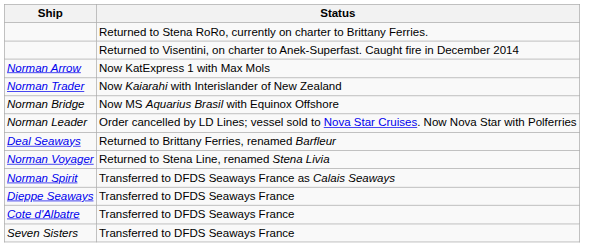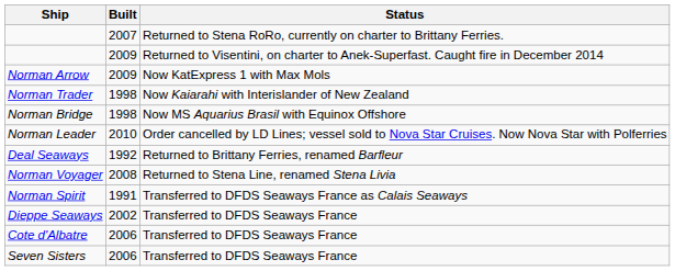+ column: Built | 2007 | 2009 | 2009 | 1998 | 1998 | 2010 | 1992 | 2008 | 1991 | 2002 | 2006 | 2006
